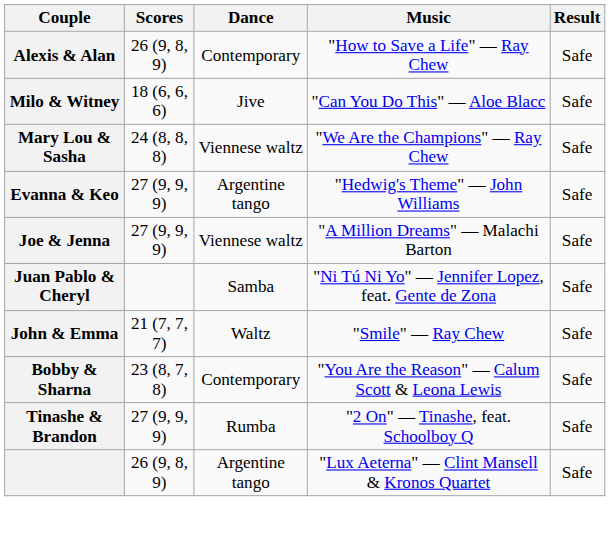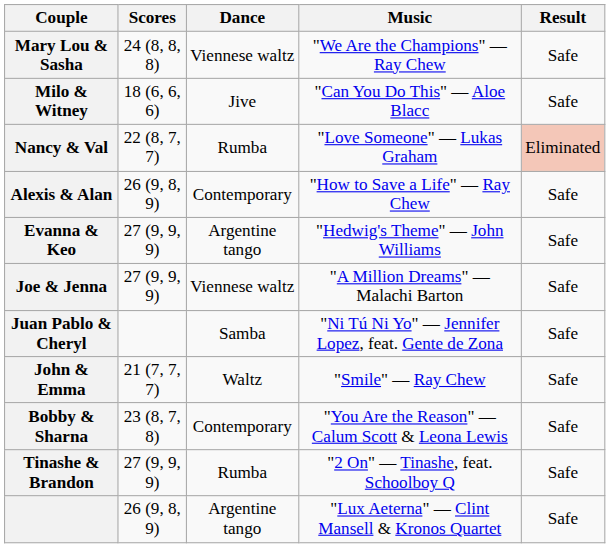rows swapped: Mary Lou & Sasha <-> Alexis & Alan
+ row: Nancy & Val | 22 (8, 7, 7) | Rumba | "Love Someone" — Lukas Graham | Eliminated
